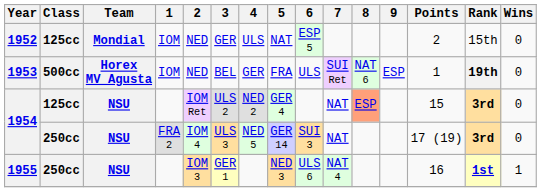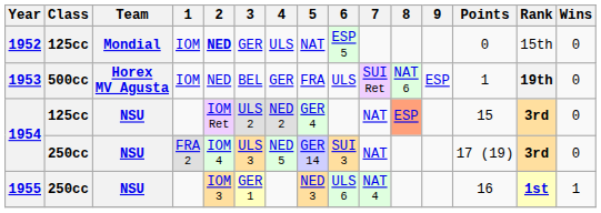1952 | 2: normal -> bold
1952 | Points: 2 -> 0
